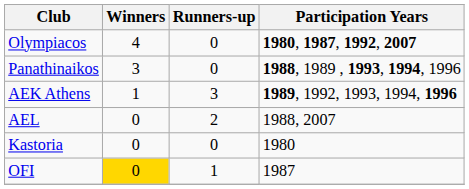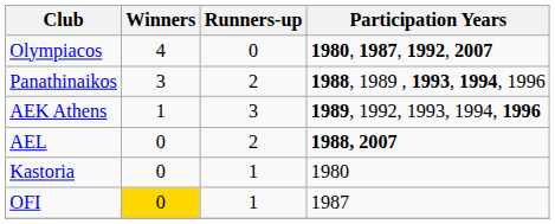Panathinaikos | Runners-up: 0 -> 2
AEL | Participation Years: normal -> bold
Kastoria | Runners-up: 0 -> 1
